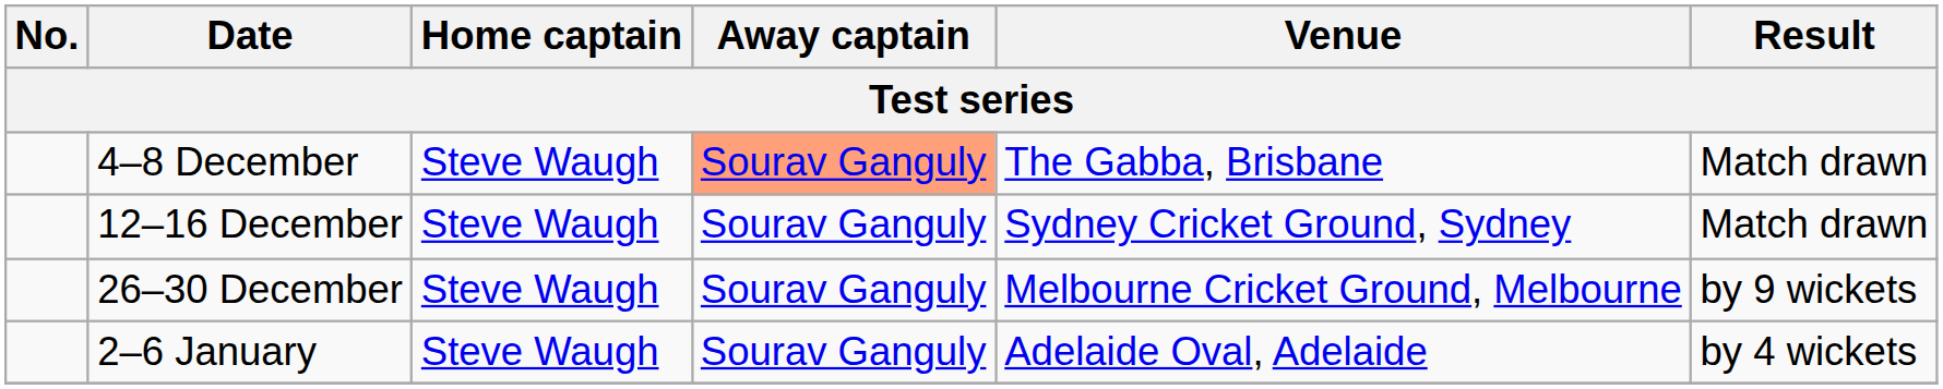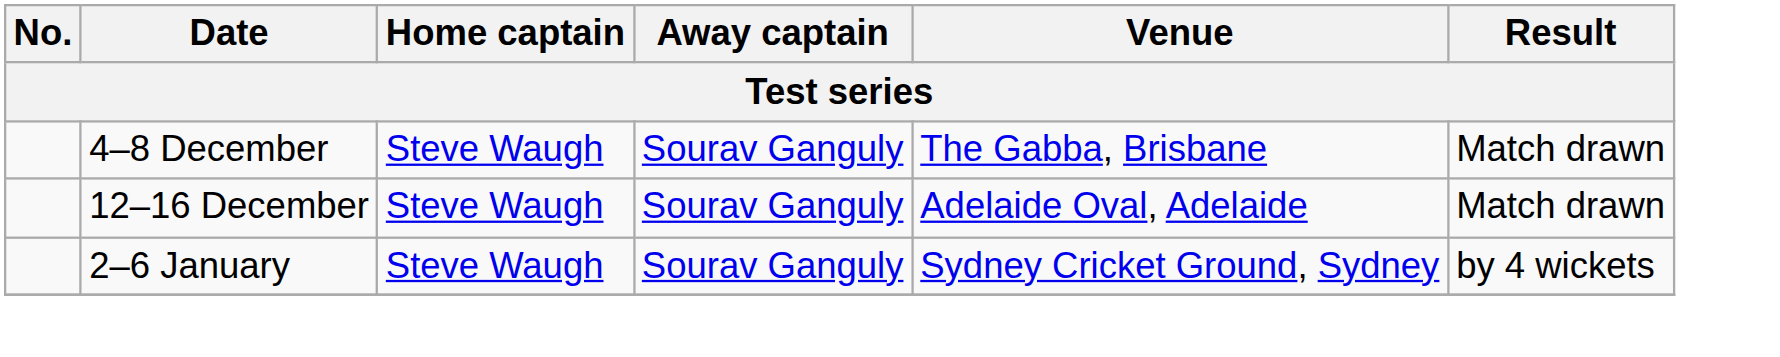4–8 December | Away captain: lightsalmon background -> no background
12–16 December | Venue: Sydney Cricket Ground, Sydney -> Adelaide Oval, Adelaide
- row: 26–30 December | Steve Waugh | Sourav Ganguly | Melbourne Cricket Ground, Melbourne | by 9 wickets
2–6 January | Venue: Adelaide Oval, Adelaide -> Sydney Cricket Ground, Sydney
